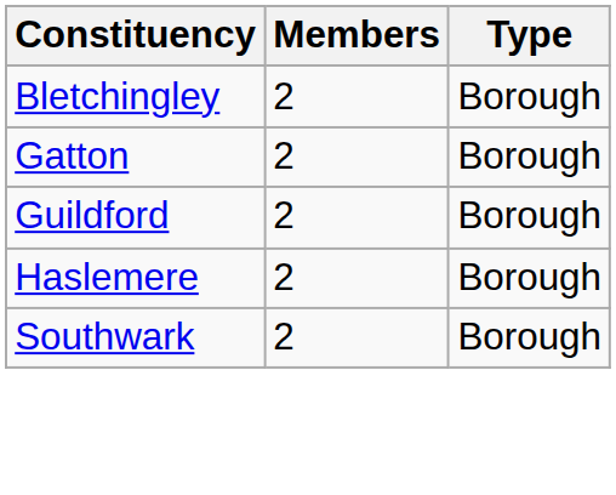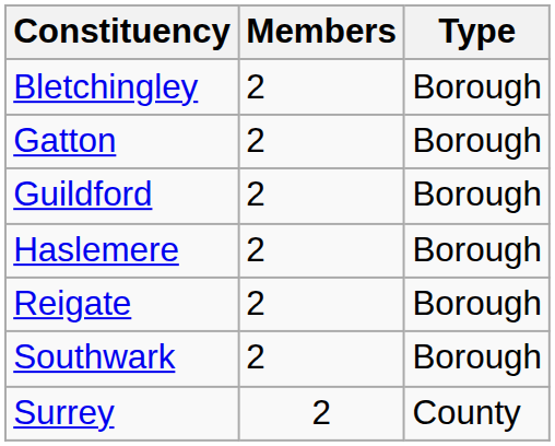+ row: Reigate | 2 | Borough
+ row: Surrey | 2 | County
